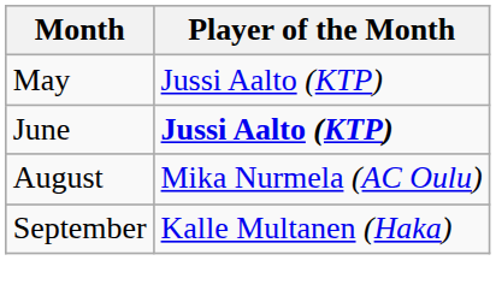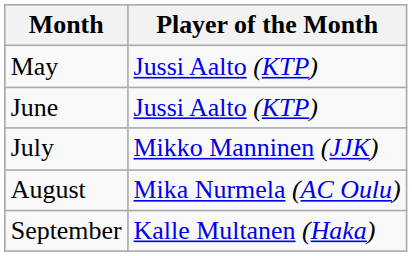June | Player of the Month: bold -> normal
+ row: July | Mikko Manninen (JJK)
